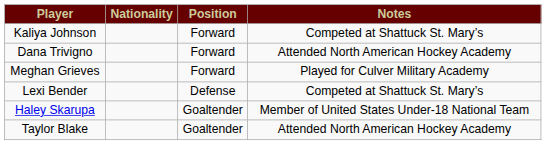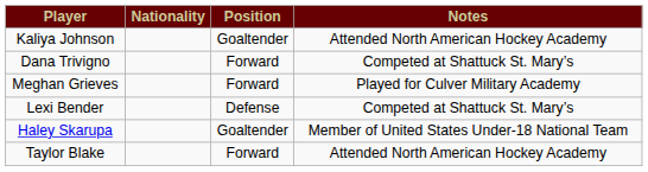Kaliya Johnson | Position: Forward -> Goaltender
Kaliya Johnson | Notes: Competed at Shattuck St. Mary’s -> Attended North American Hockey Academy
Dana Trivigno | Notes: Attended North American Hockey Academy -> Competed at Shattuck St. Mary’s
Taylor Blake | Position: Goaltender -> Forward
